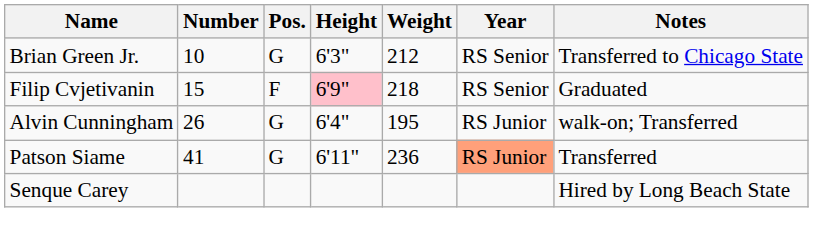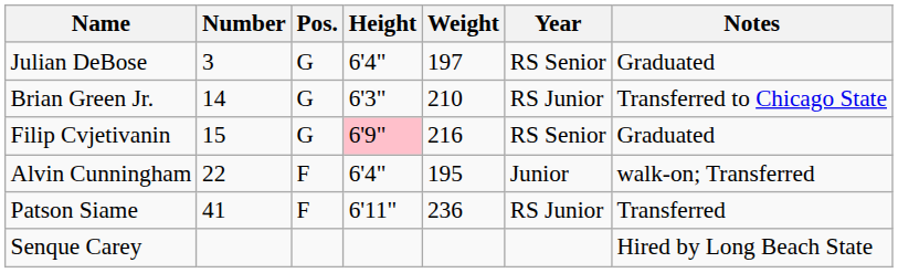+ row: Julian DeBose | 3 | G | 6'4" | 197 | RS Senior | Graduated
Brian Green Jr. | Number: 10 -> 14
Brian Green Jr. | Weight: 212 -> 210
Brian Green Jr. | Year: RS Senior -> RS Junior
Filip Cvjetivanin | Pos.: F -> G
Filip Cvjetivanin | Weight: 218 -> 216
Alvin Cunningham | Number: 26 -> 22
Alvin Cunningham | Pos.: G -> F
Alvin Cunningham | Year: RS Junior -> Junior
Patson Siame | Pos.: G -> F
Patson Siame | Year: lightsalmon background -> no background
